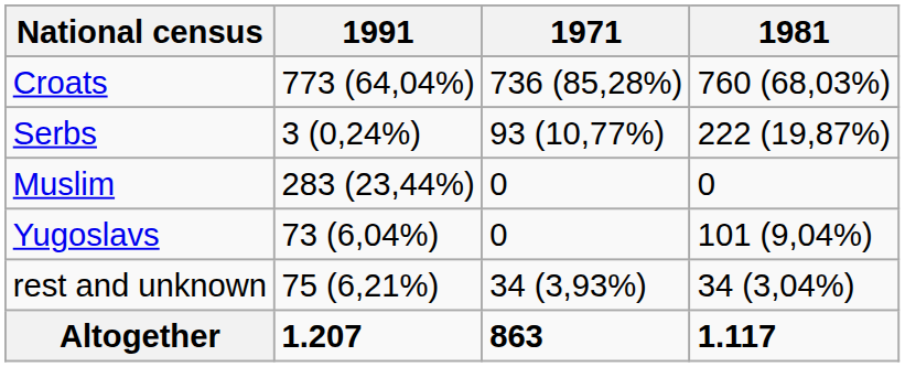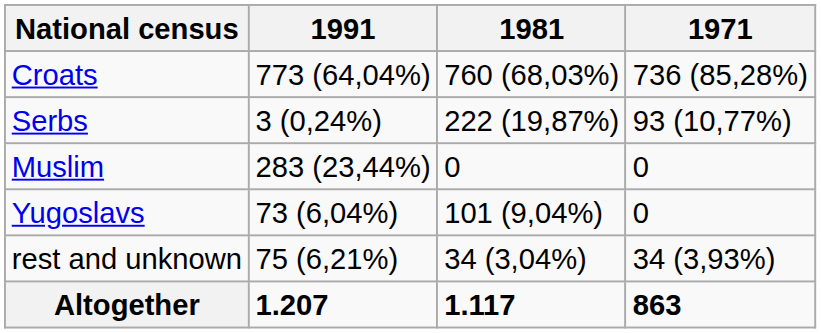columns swapped: 1981 <-> 1971
